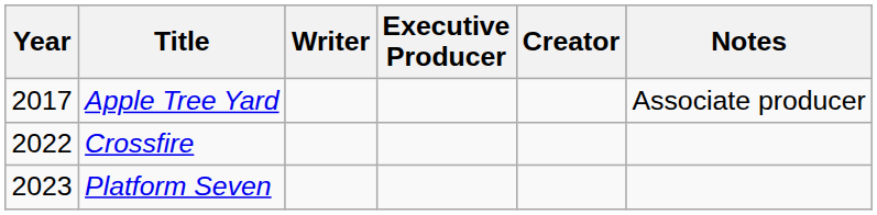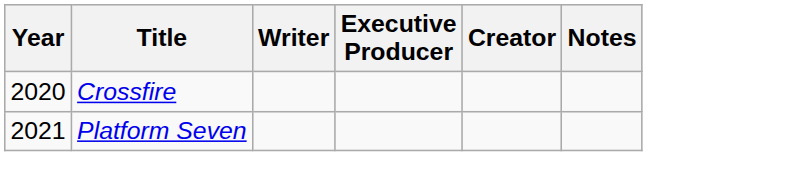- row: 2017 | Apple Tree Yard | Associate producer
Crossfire | Year: 2022 -> 2020
Platform Seven | Year: 2023 -> 2021
